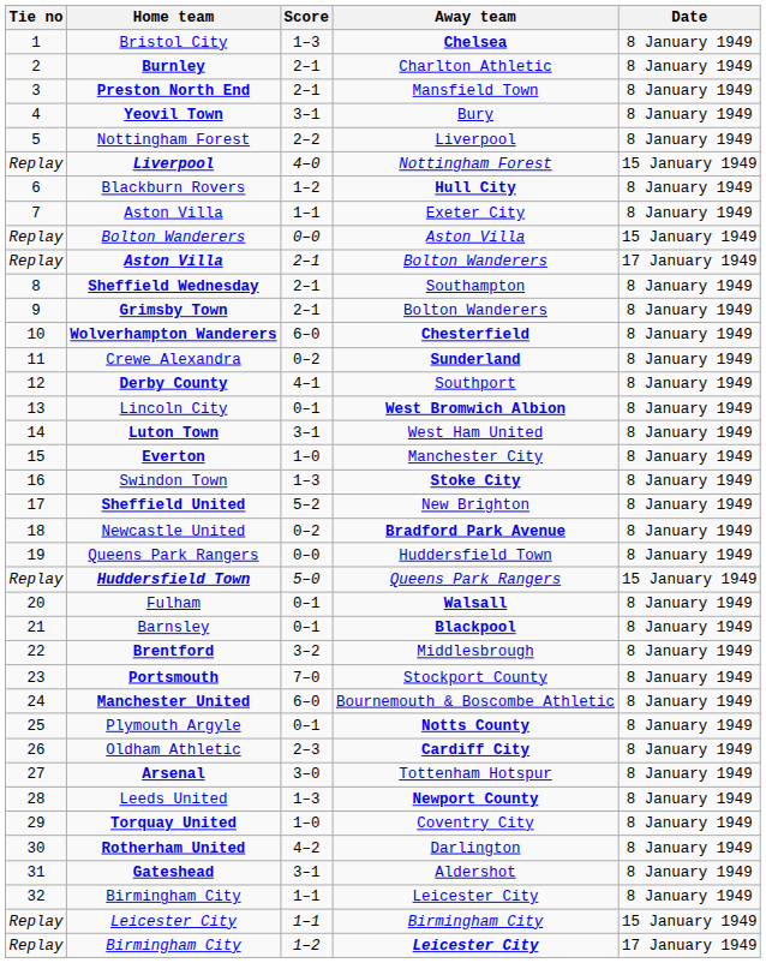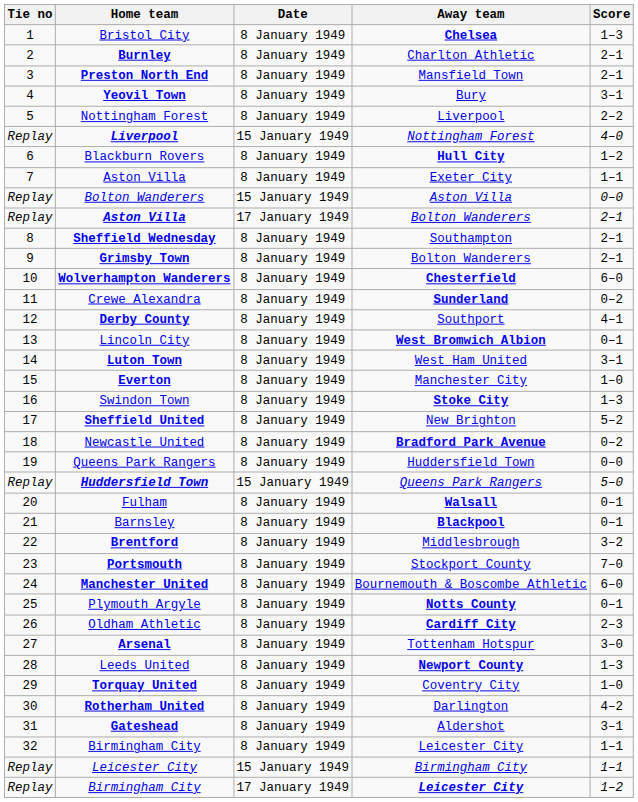columns swapped: Score <-> Date
